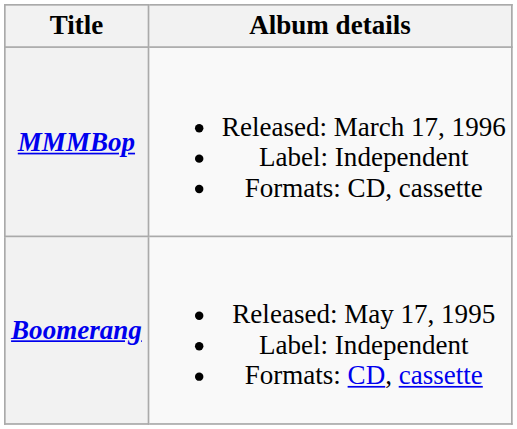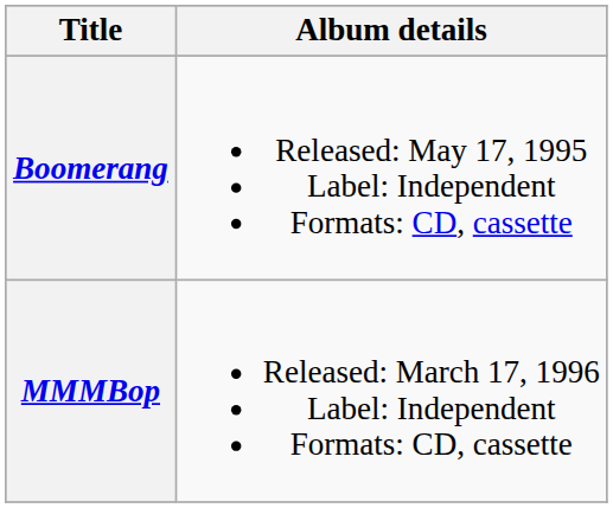rows swapped: Boomerang <-> MMMBop
